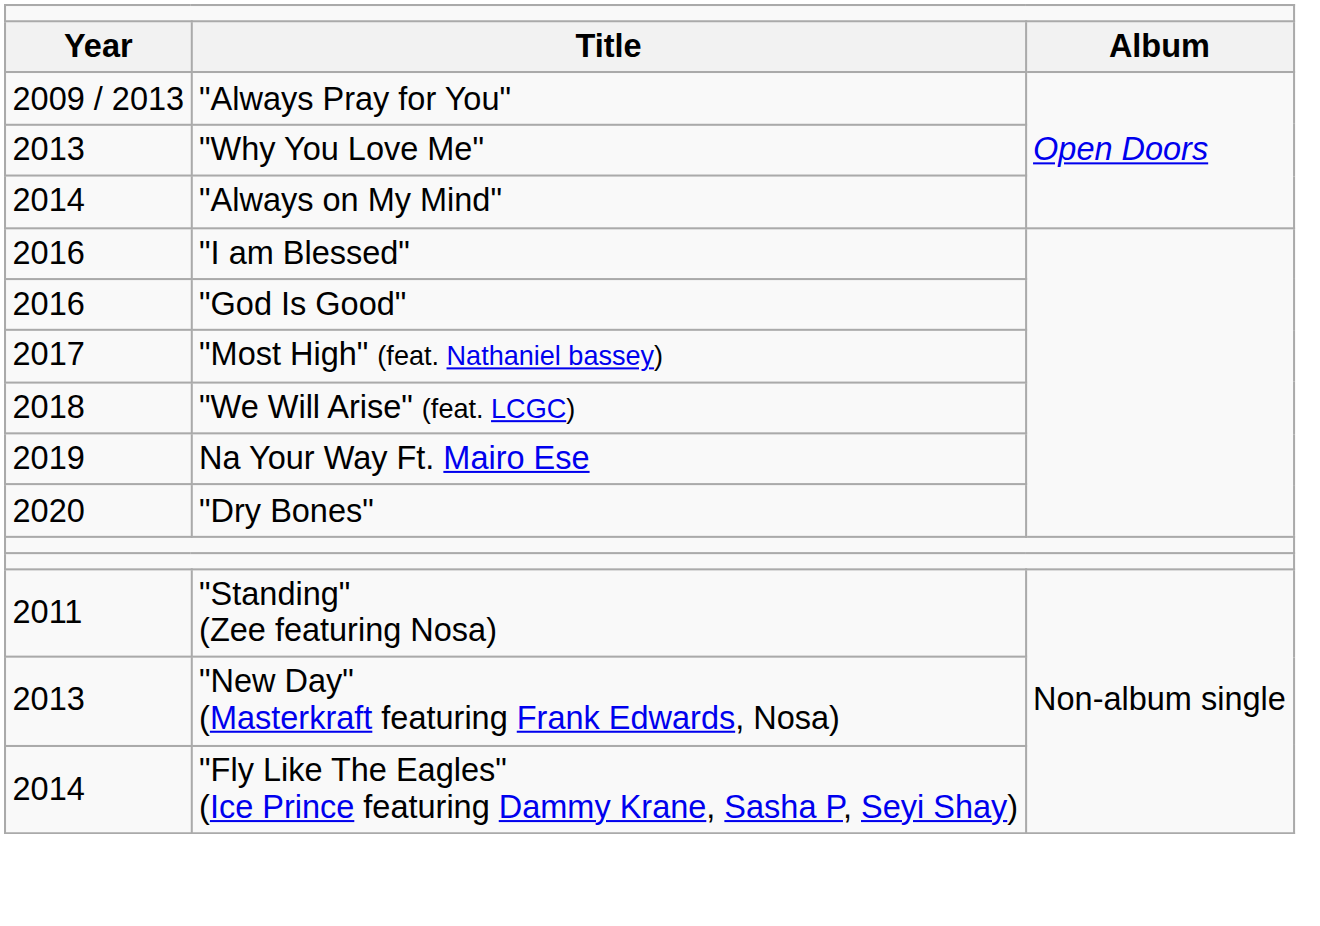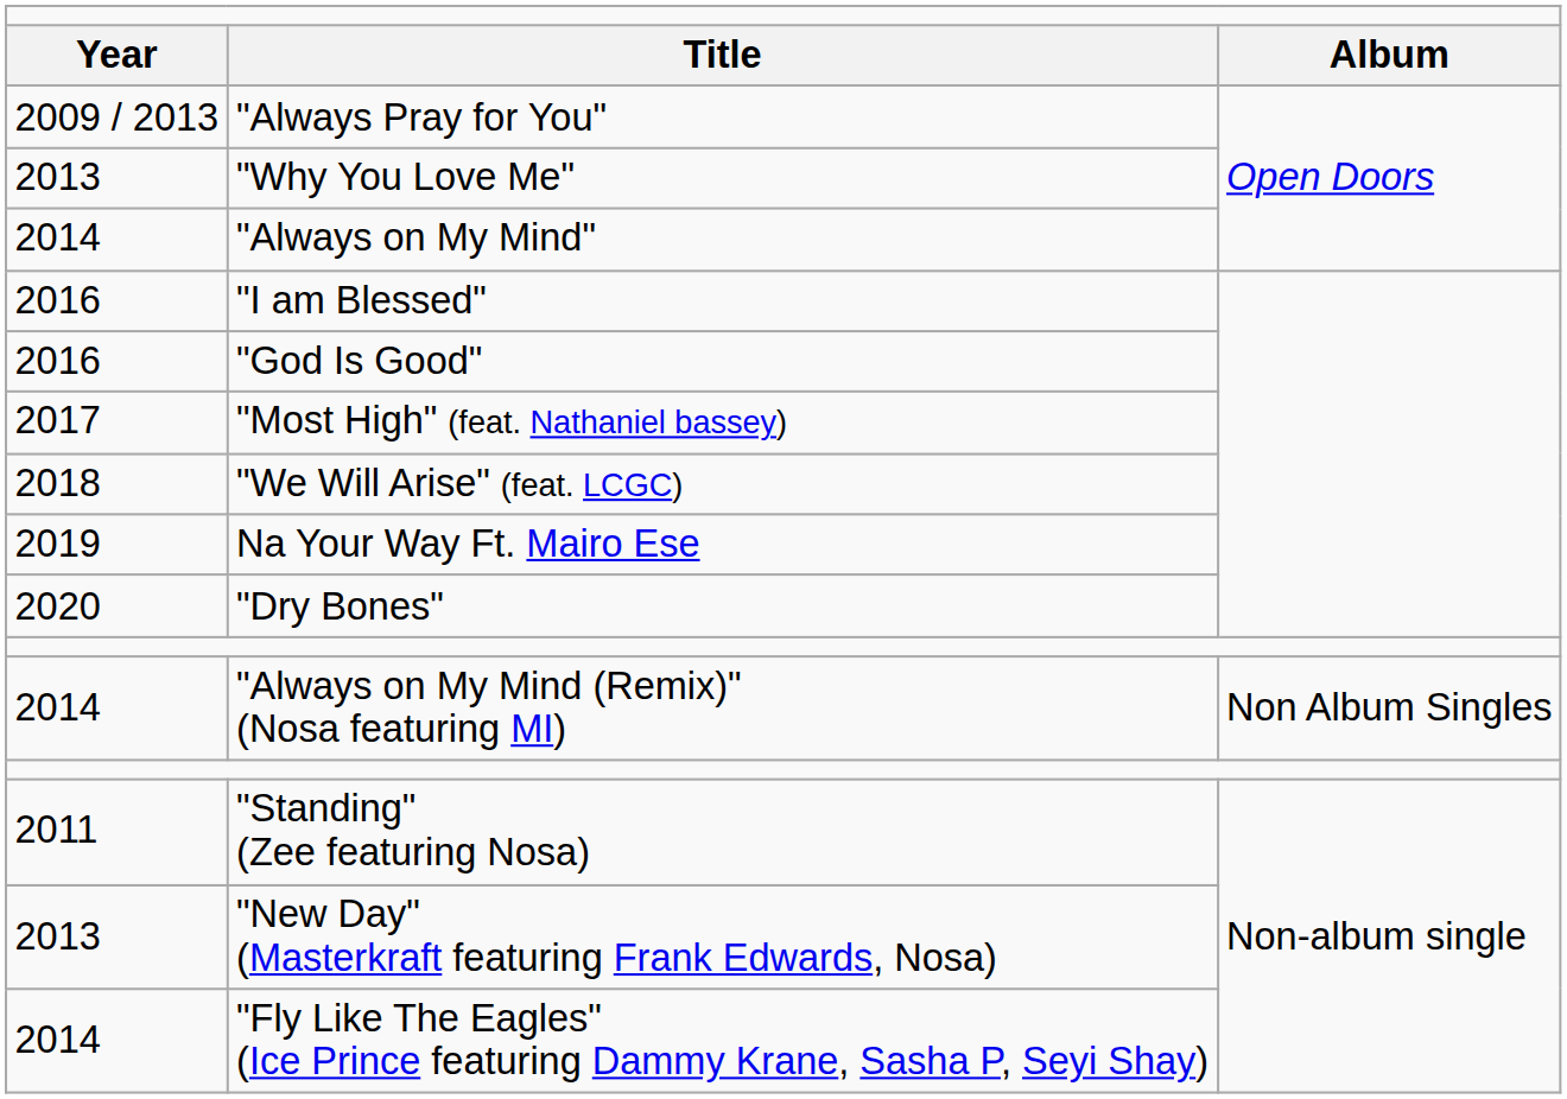+ row: 2014 | "Always on My Mind (Remix)" (Nosa featuring MI) | Non Album Singles
